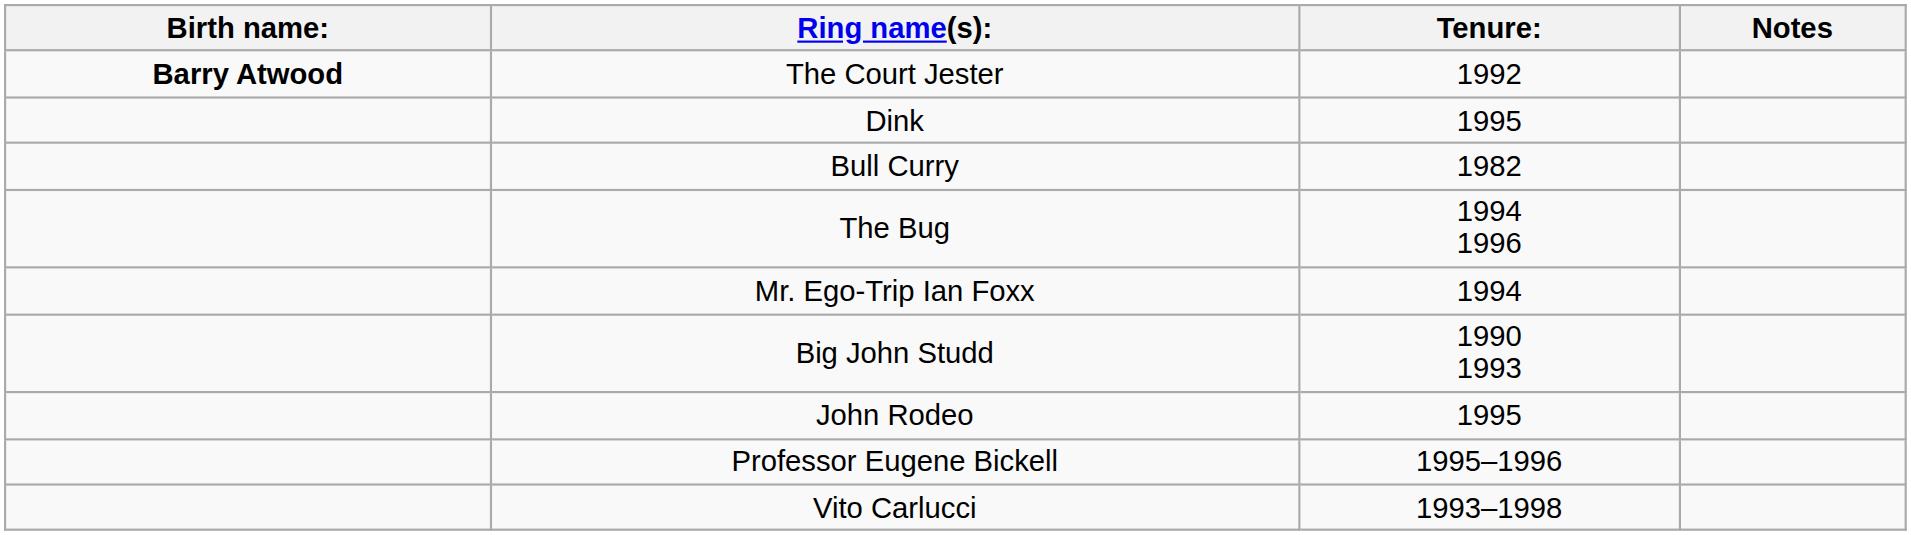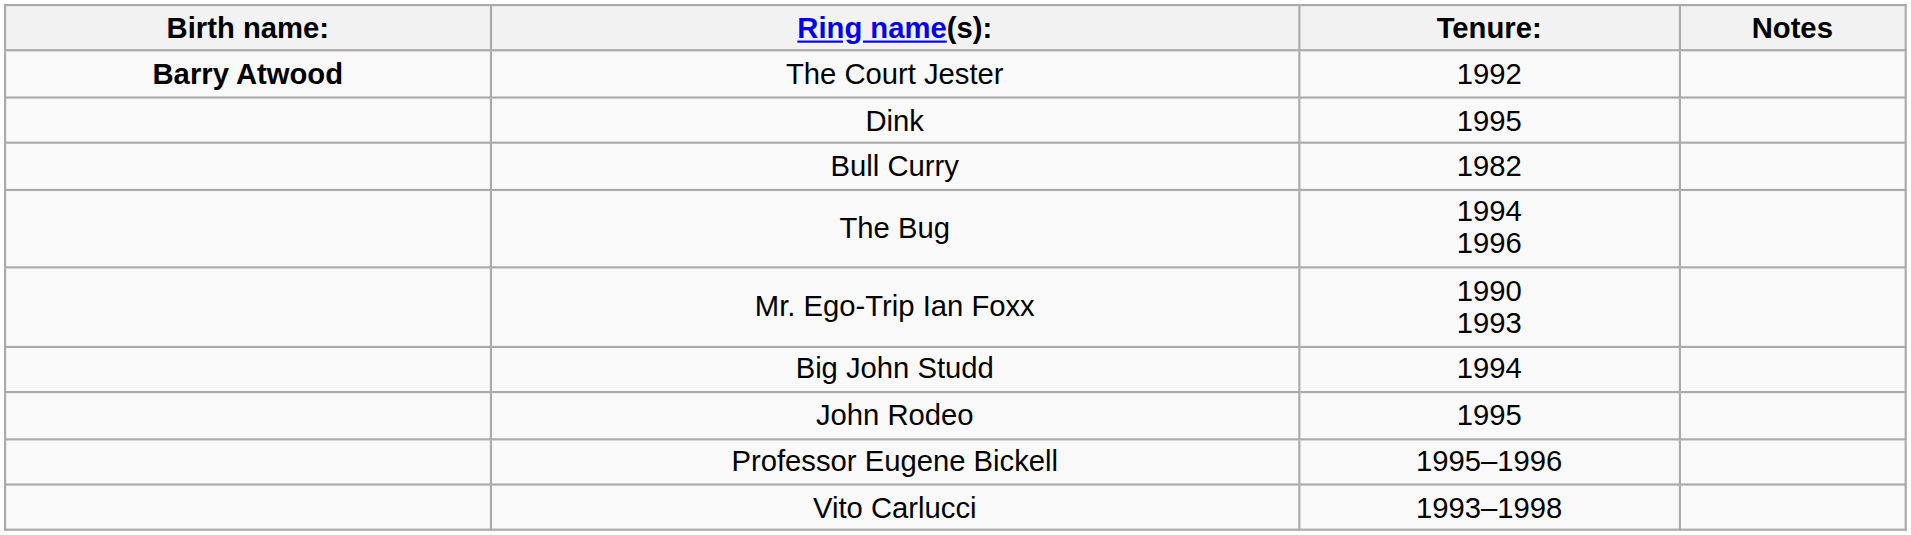Mr. Ego-Trip Ian Foxx | Tenure:: 1994 -> 1990 1993
Big John Studd | Tenure:: 1990 1993 -> 1994
